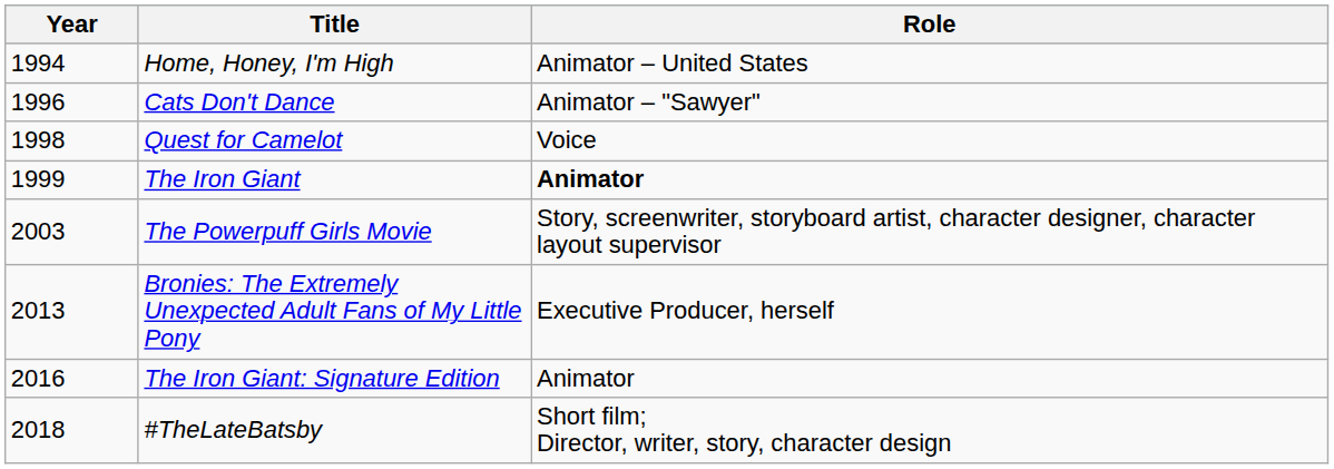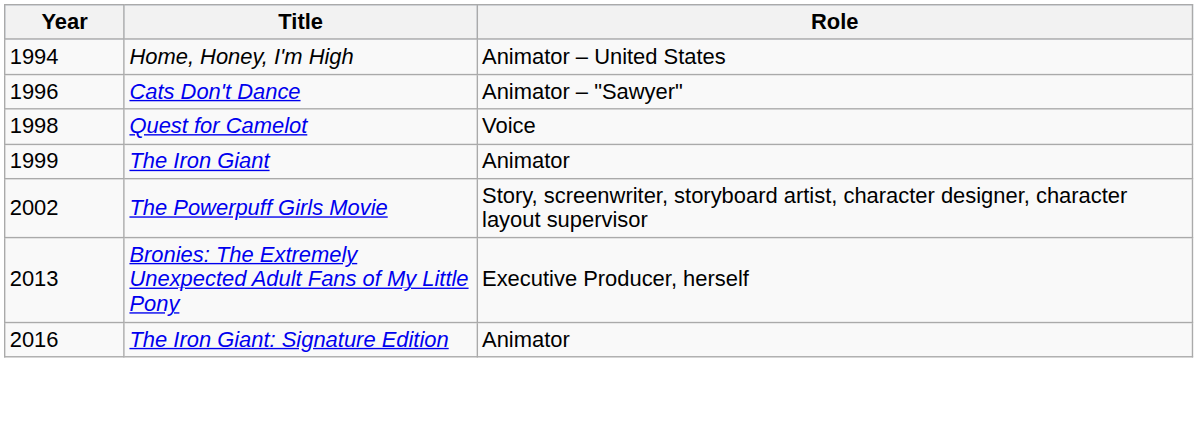The Iron Giant | Role: bold -> normal
The Powerpuff Girls Movie | Year: 2003 -> 2002
- row: 2018 | #TheLateBatsby | Short film; Director, writer, story, character design
